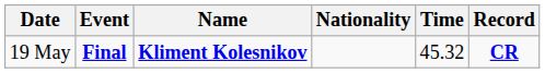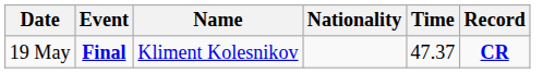19 May | Name: bold -> normal
19 May | Time: 45.32 -> 47.37
